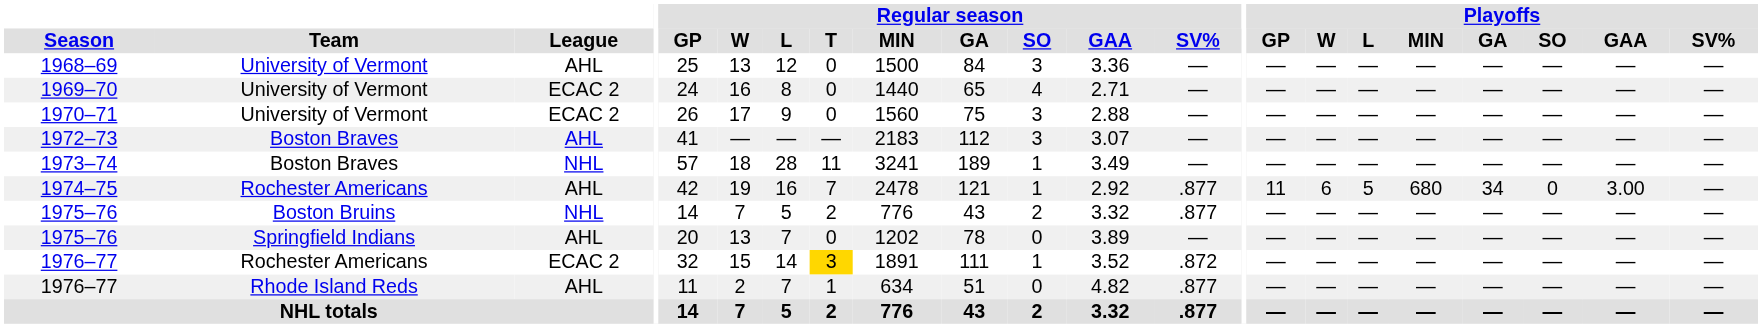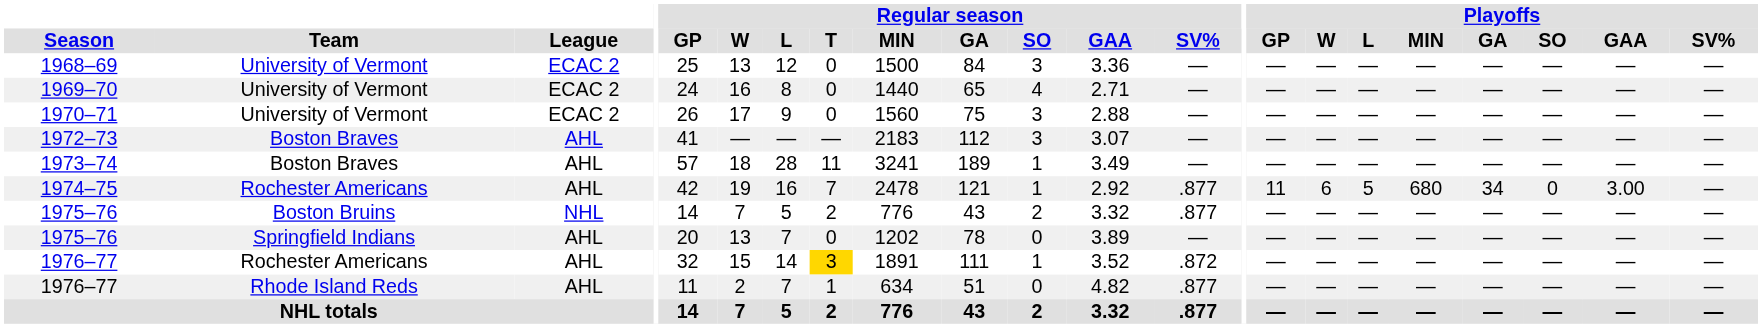1968–69 | League: AHL -> ECAC 2
1973–74 | League: NHL -> AHL
1976–77 / Rochester Americans | League: ECAC 2 -> AHL
